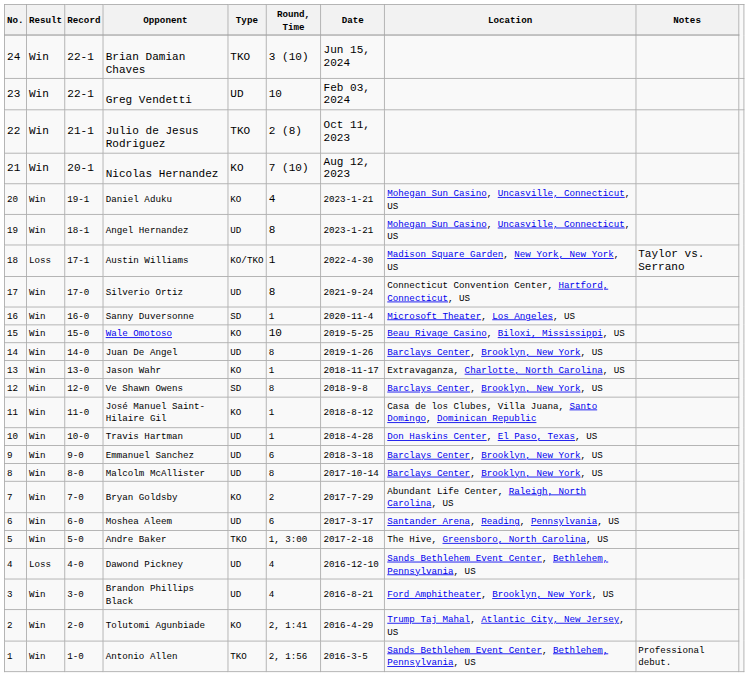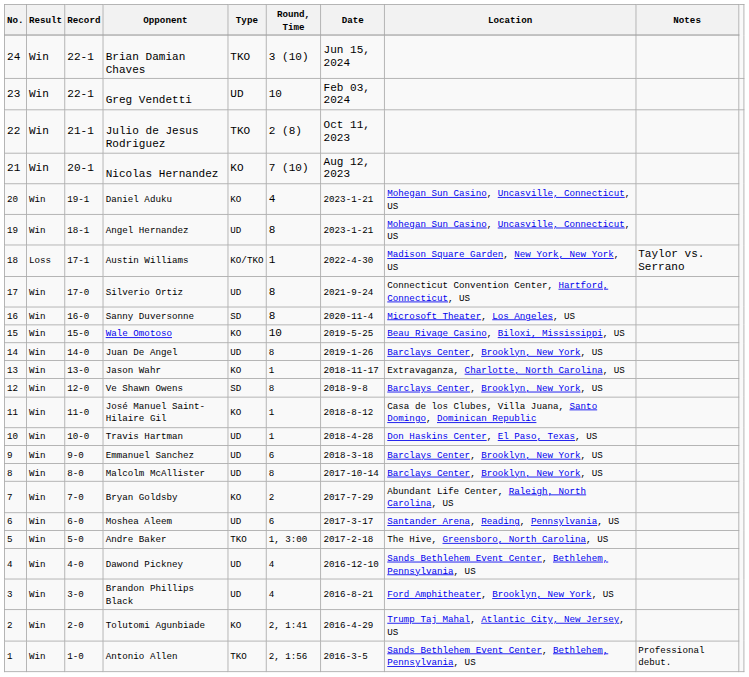Sanny Duversonne | Round, Time: 1 -> 8
Dawond Pickney | Result: Loss -> Win
